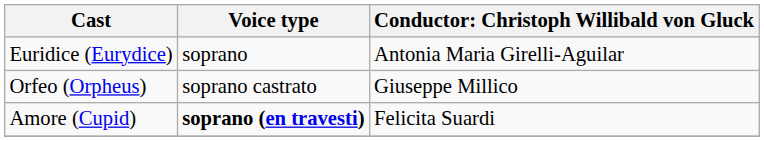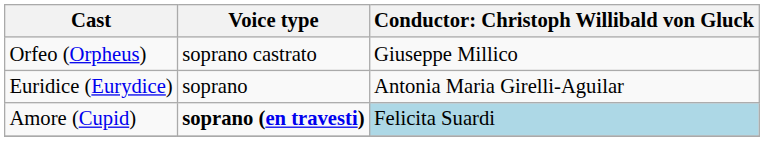rows swapped: Orfeo (Orpheus) <-> Euridice (Eurydice)
Amore (Cupid) | column 3: no background -> lightblue background
